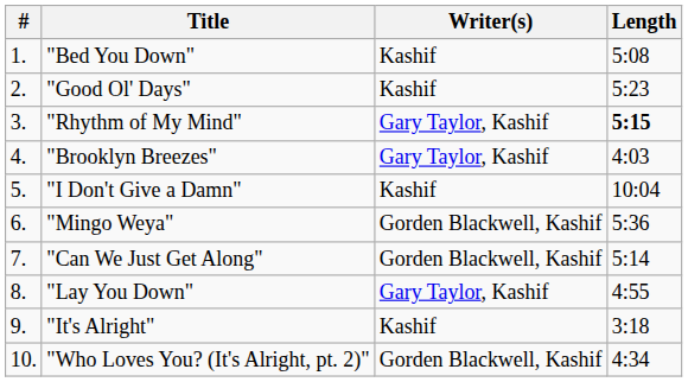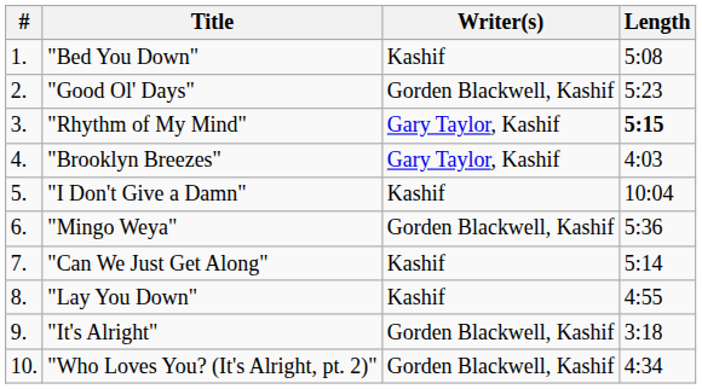"Good Ol' Days" | Writer(s): Kashif -> Gorden Blackwell, Kashif
"Can We Just Get Along" | Writer(s): Gorden Blackwell, Kashif -> Kashif
"Lay You Down" | Writer(s): Gary Taylor, Kashif -> Kashif
"It's Alright" | Writer(s): Kashif -> Gorden Blackwell, Kashif
